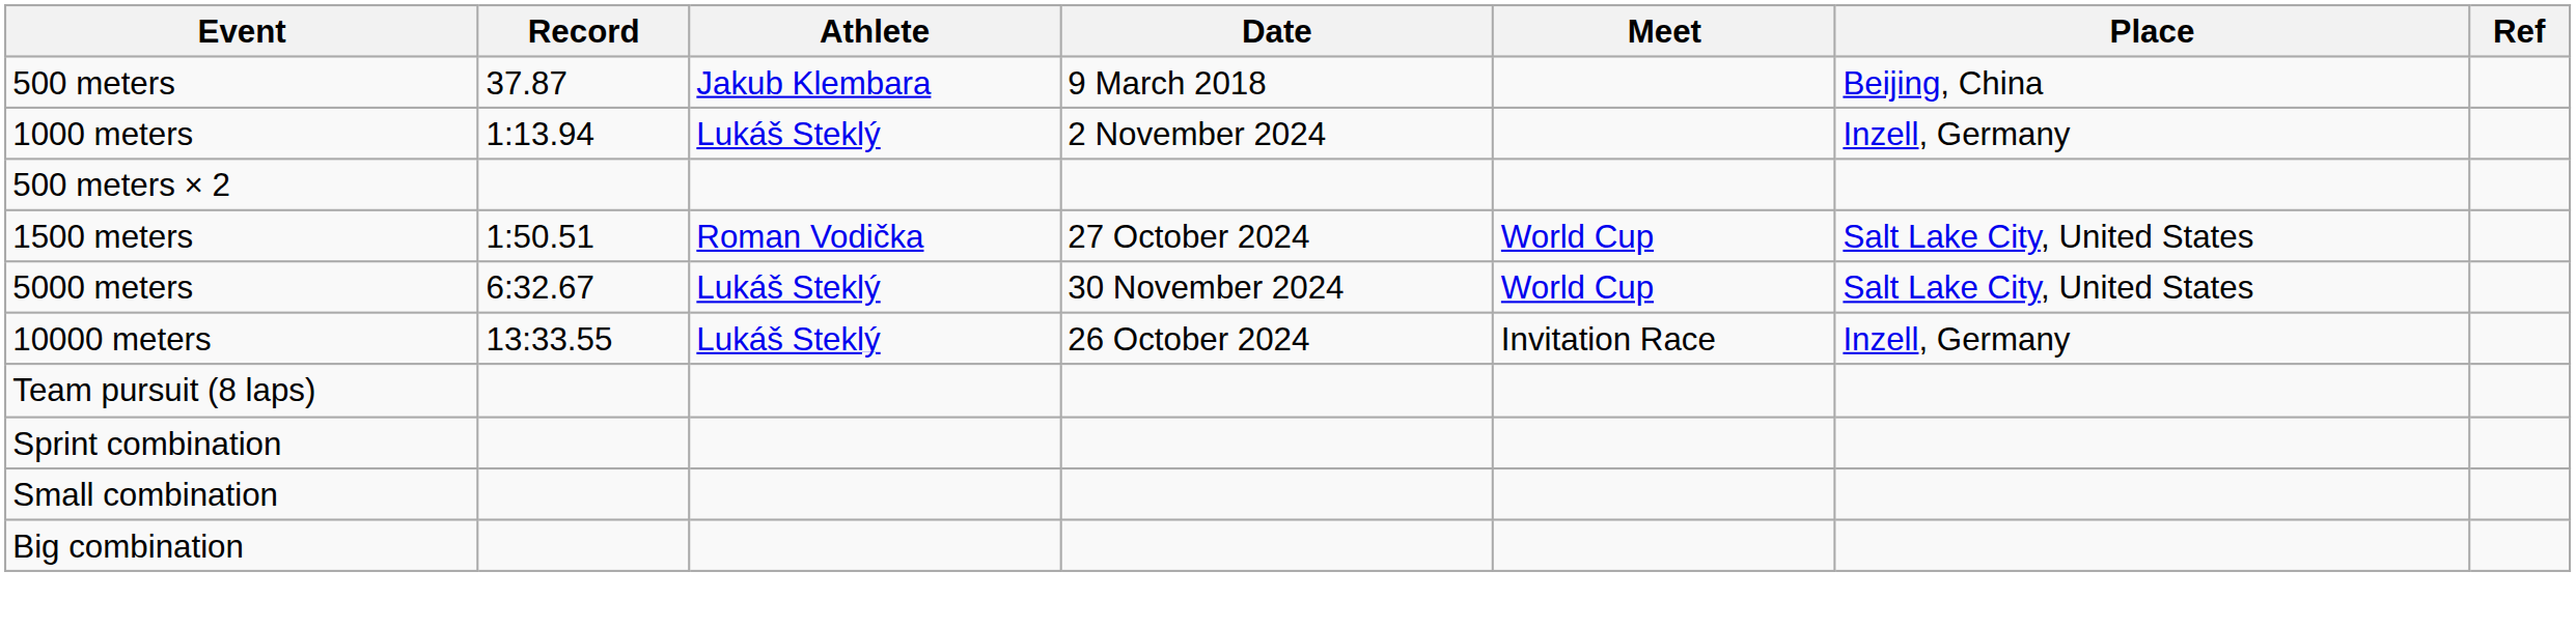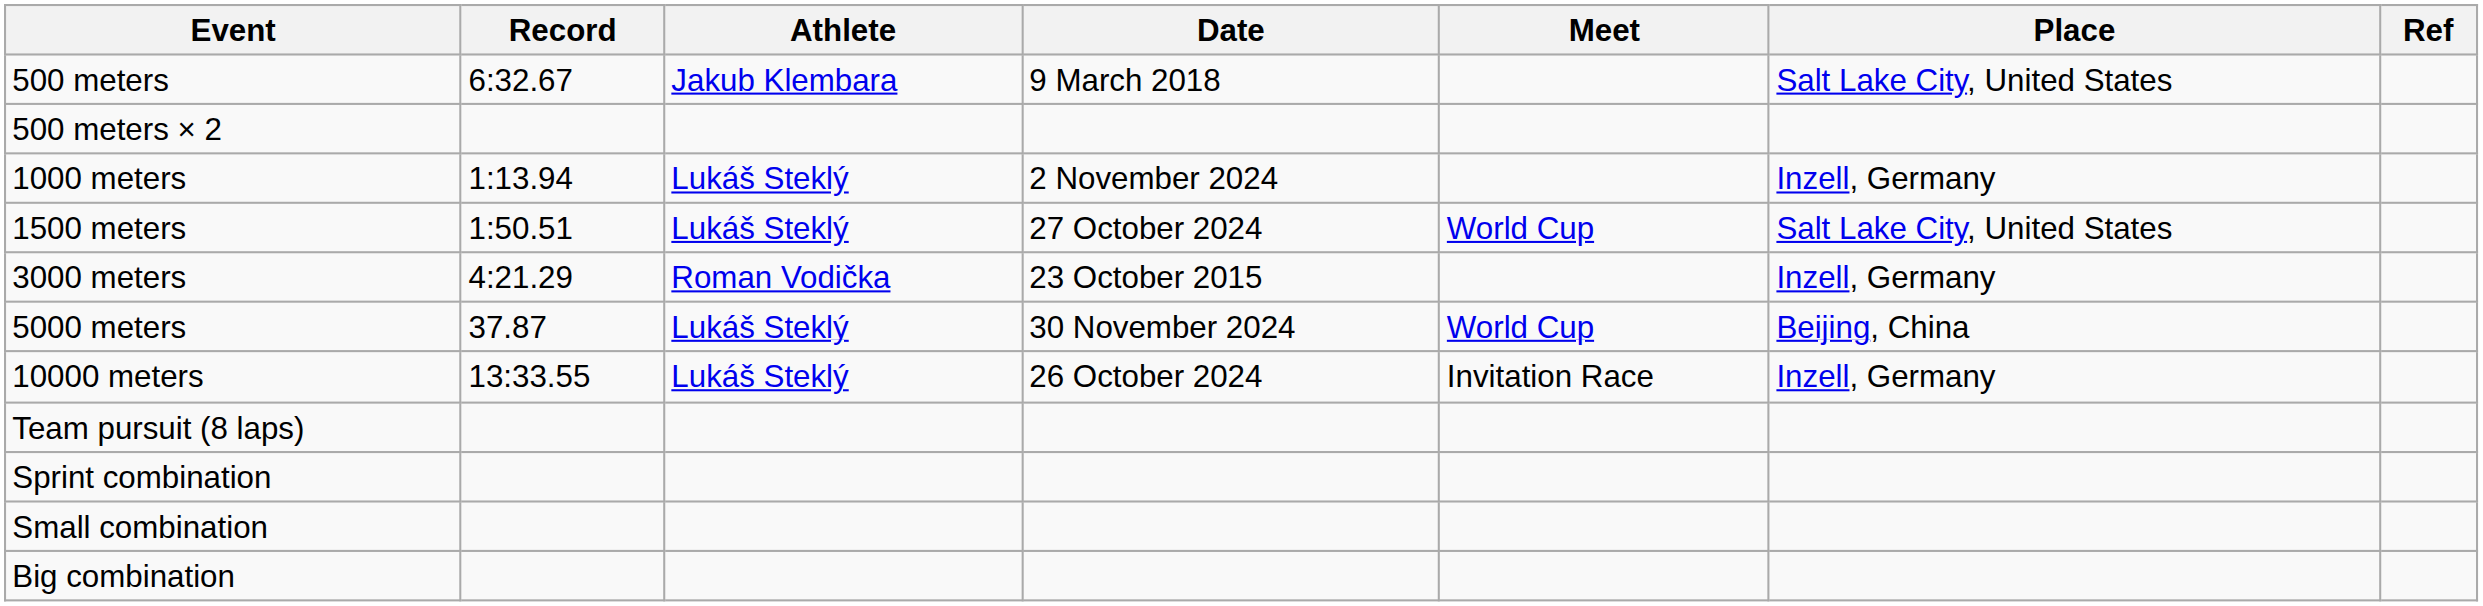500 meters | Record: 37.87 -> 6:32.67
500 meters | Place: Beijing, China -> Salt Lake City, United States
rows swapped: 500 meters × 2 <-> 1000 meters
1500 meters | Athlete: Roman Vodička -> Lukáš Steklý
+ row: 3000 meters | 4:21.29 | Roman Vodička | 23 October 2015 | Inzell, Germany
5000 meters | Record: 6:32.67 -> 37.87
5000 meters | Place: Salt Lake City, United States -> Beijing, China
